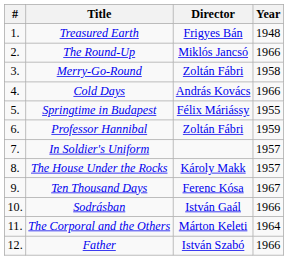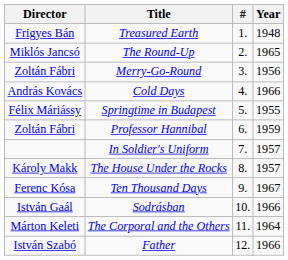columns swapped: # <-> Director
The Round-Up | Year: 1966 -> 1965
Merry-Go-Round | Year: 1958 -> 1956
